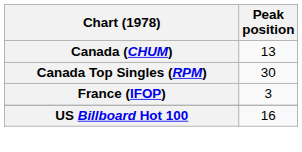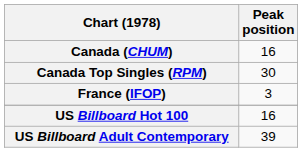Canada (CHUM) | Peak position: 13 -> 16
+ row: US Billboard Adult Contemporary | 39
